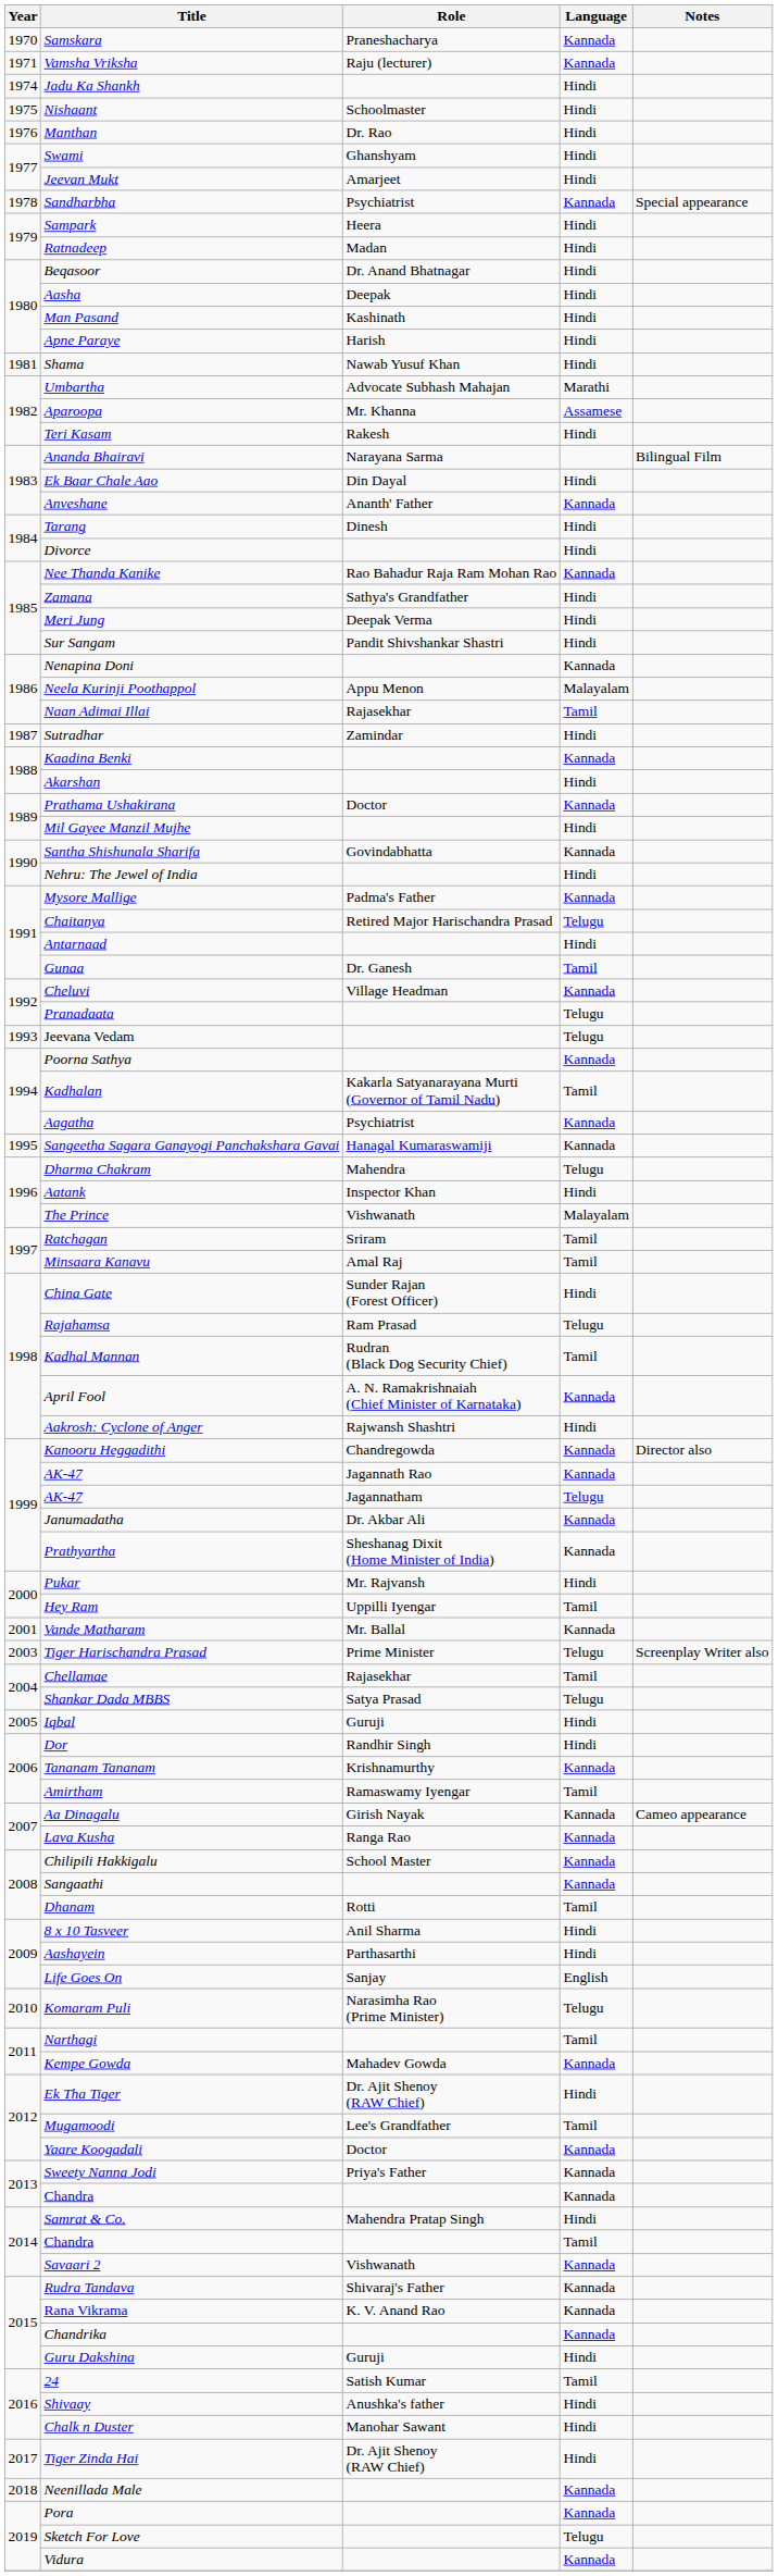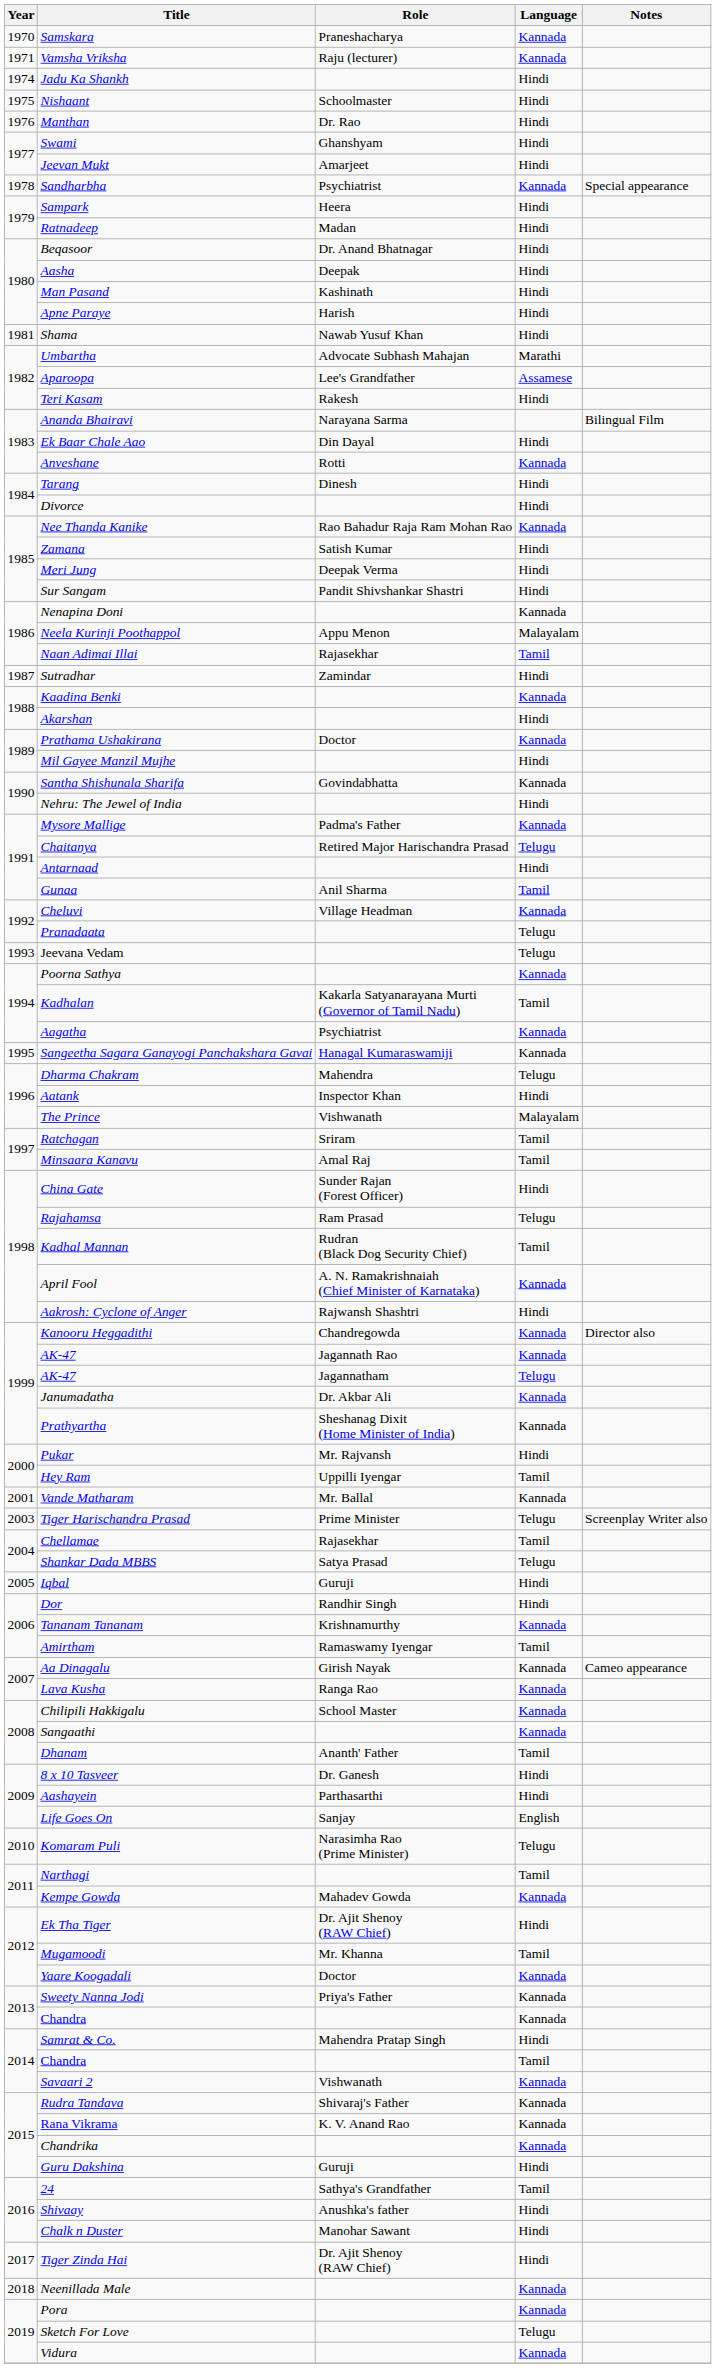Aparoopa | Role: Mr. Khanna -> Lee's Grandfather
Anveshane | Role: Ananth' Father -> Rotti
Zamana | Role: Sathya's Grandfather -> Satish Kumar
Gunaa | Role: Dr. Ganesh -> Anil Sharma
Dhanam | Role: Rotti -> Ananth' Father
8 x 10 Tasveer | Role: Anil Sharma -> Dr. Ganesh
Mugamoodi | Role: Lee's Grandfather -> Mr. Khanna
24 | Role: Satish Kumar -> Sathya's Grandfather
